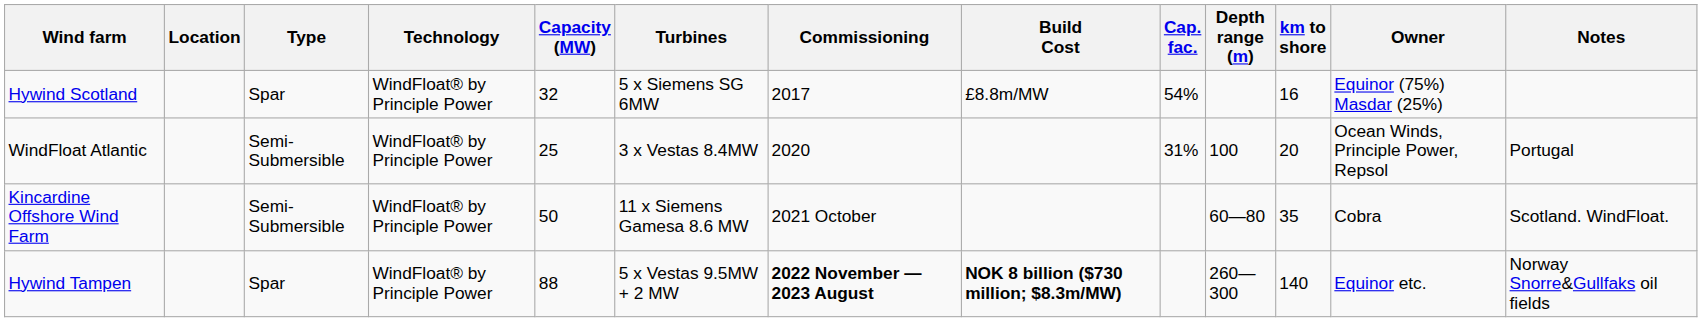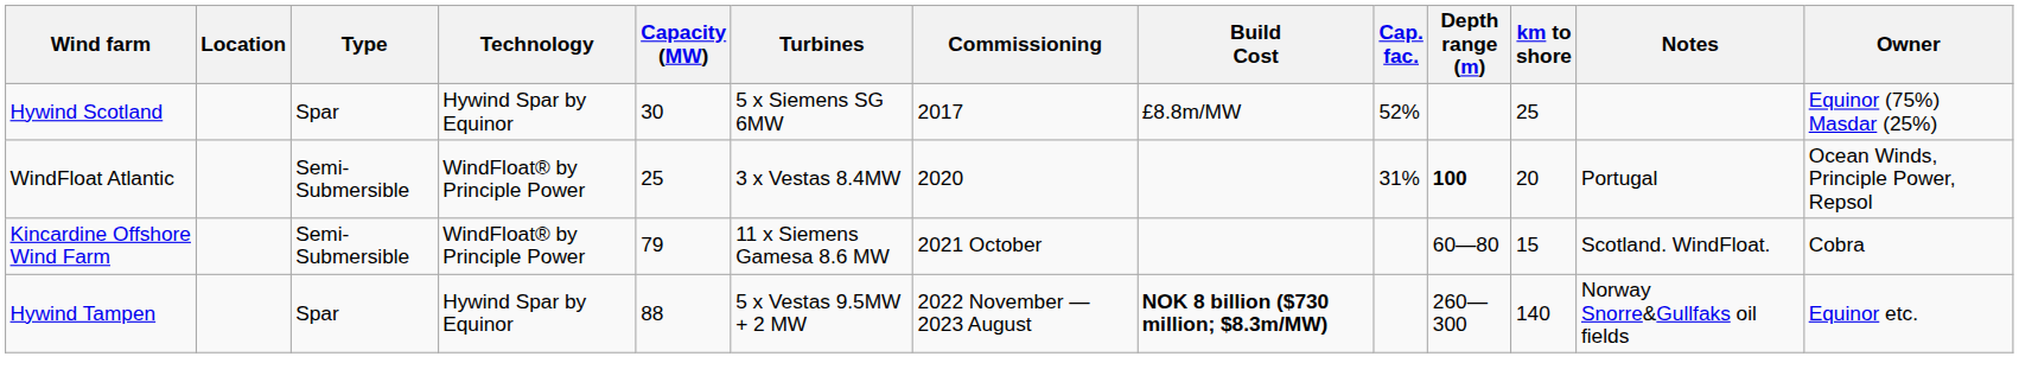columns swapped: Owner <-> Notes
Hywind Scotland | Technology: WindFloat® by Principle Power -> Hywind Spar by Equinor
Hywind Scotland | Capacity (MW): 32 -> 30
Hywind Scotland | Cap. fac.: 54% -> 52%
Hywind Scotland | km to shore: 16 -> 25
WindFloat Atlantic | Depth range (m): normal -> bold
Kincardine Offshore Wind Farm | Capacity (MW): 50 -> 79
Kincardine Offshore Wind Farm | km to shore: 35 -> 15
Hywind Tampen | Technology: WindFloat® by Principle Power -> Hywind Spar by Equinor
Hywind Tampen | Commissioning: bold -> normal
